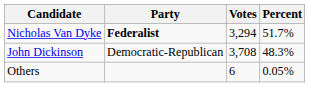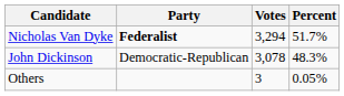John Dickinson | Votes: 3,708 -> 3,078
Others | Votes: 6 -> 3
